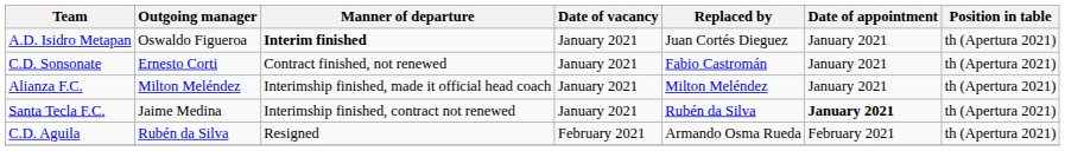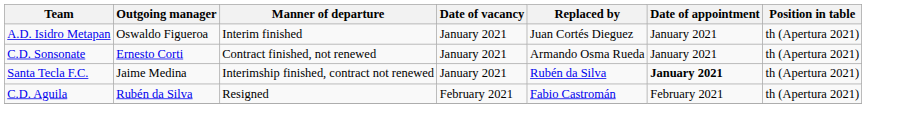A.D. Isidro Metapan | Manner of departure: bold -> normal
C.D. Sonsonate | Replaced by: Fabio Castromán -> Armando Osma Rueda
- row: Alianza F.C. | Milton Meléndez | Interimship finished, made it official head coach | January 2021 | Milton Meléndez | January 2021 | th (Apertura 2021)
C.D. Aguila | Replaced by: Armando Osma Rueda -> Fabio Castromán
